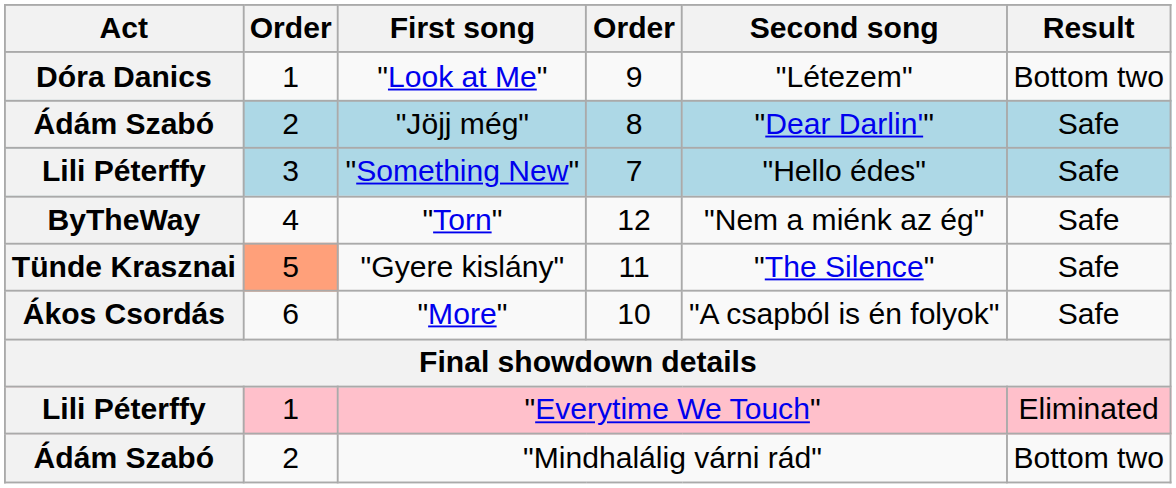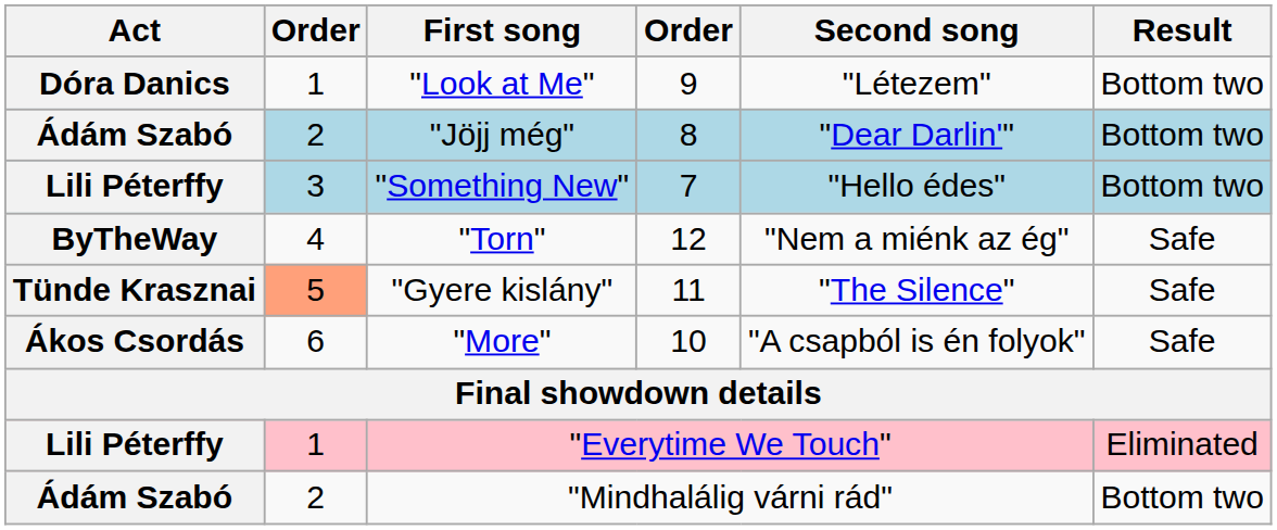"Jöjj még" | Result: Safe -> Bottom two
"Something New" | Result: Safe -> Bottom two
